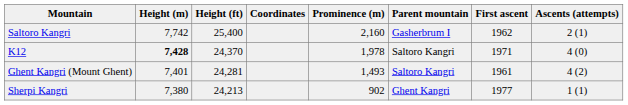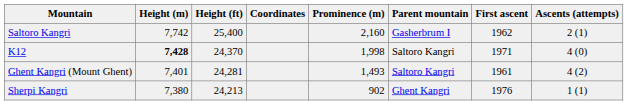K12 | Prominence (m): 1,978 -> 1,998
Sherpi Kangri | First ascent: 1977 -> 1976
